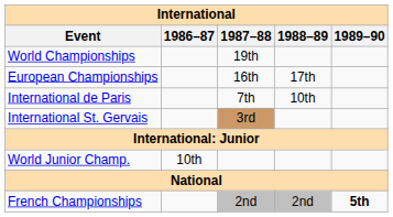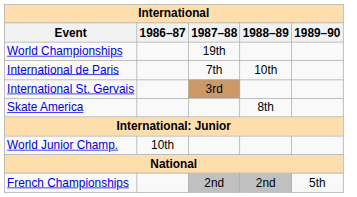- row: European Championships | 16th | 17th
+ row: Skate America | 8th
French Championships | 1989–90: bold -> normal
